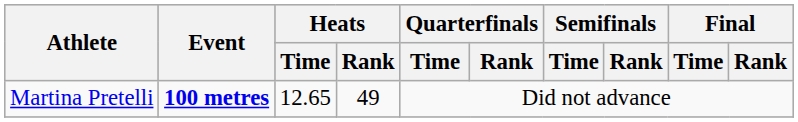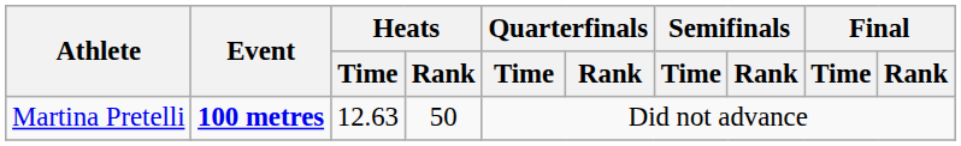Martina Pretelli | Heats / Time: 12.65 -> 12.63
Martina Pretelli | Heats / Rank: 49 -> 50
